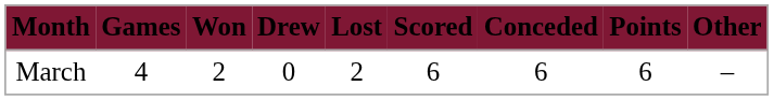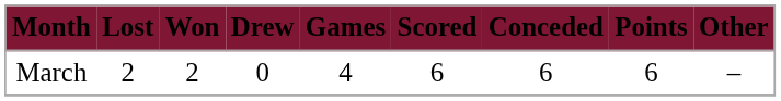columns swapped: Games <-> Lost
